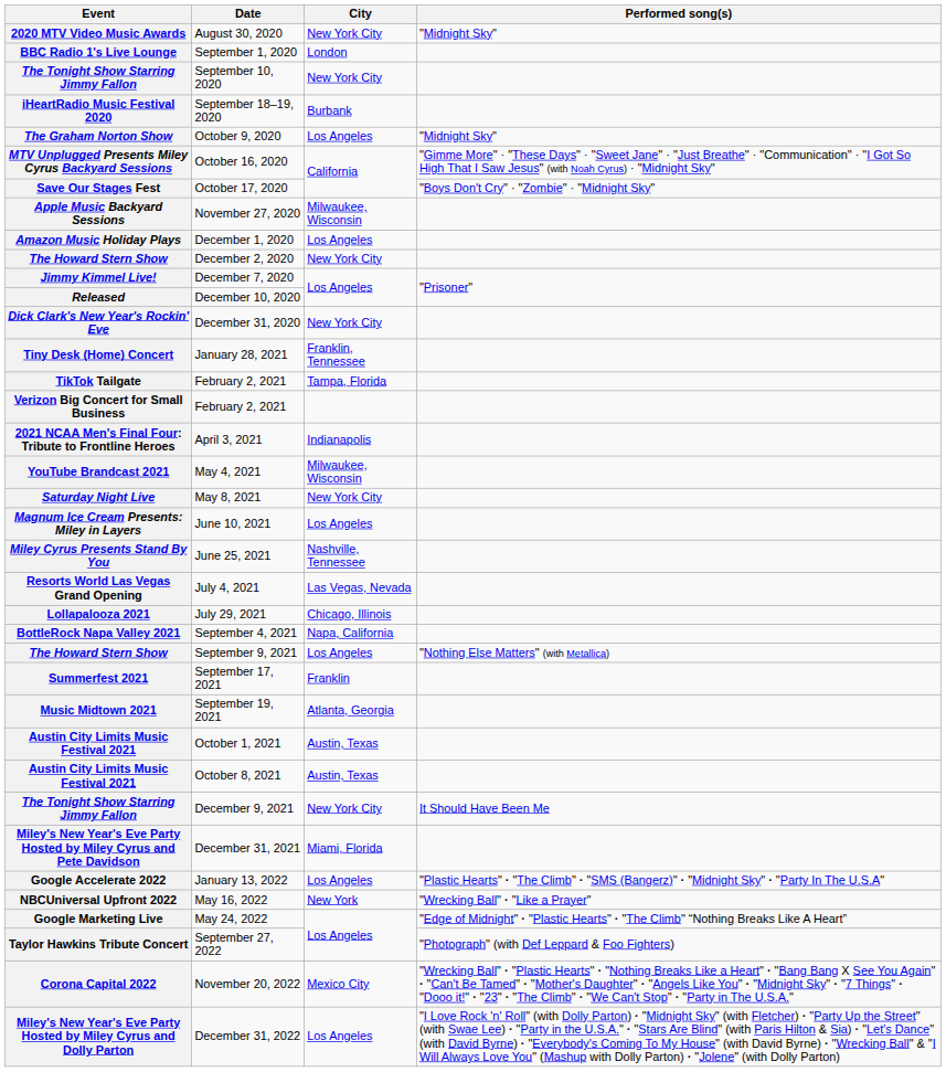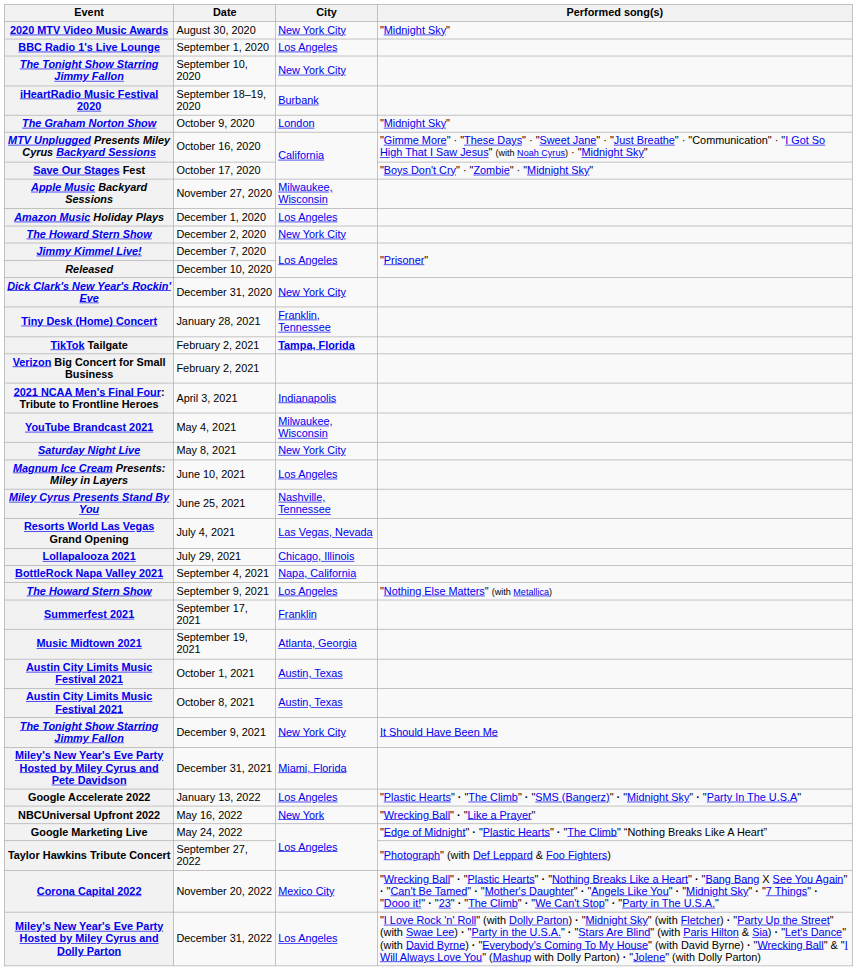September 1, 2020 | City: London -> Los Angeles
October 9, 2020 | City: Los Angeles -> London
TikTok Tailgate / February 2, 2021 | City: normal -> bold
